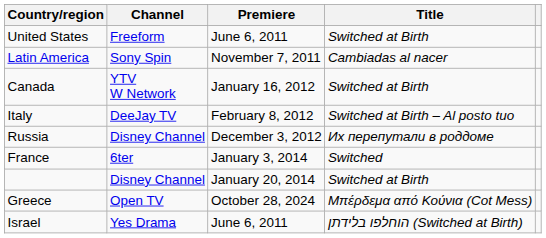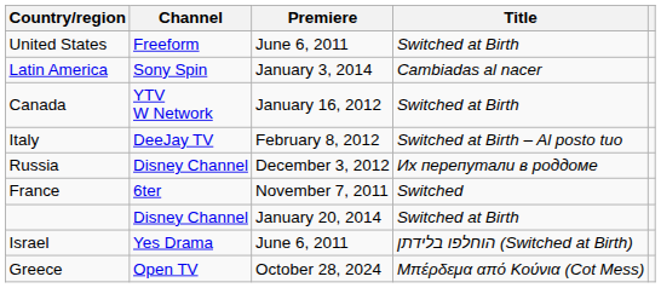Latin America | Premiere: November 7, 2011 -> January 3, 2014
France | Premiere: January 3, 2014 -> November 7, 2011
rows swapped: Israel <-> Greece
